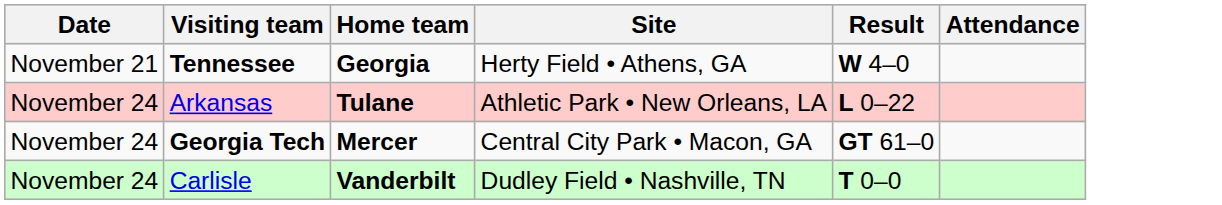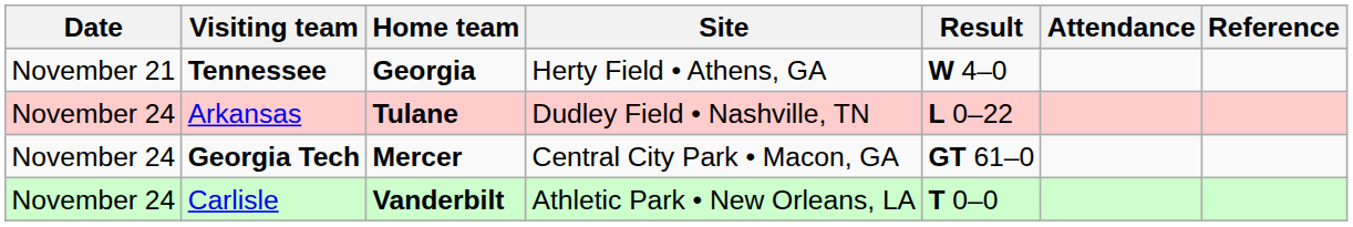+ column: Reference
Arkansas | Site: Athletic Park • New Orleans, LA -> Dudley Field • Nashville, TN
Carlisle | Site: Dudley Field • Nashville, TN -> Athletic Park • New Orleans, LA
